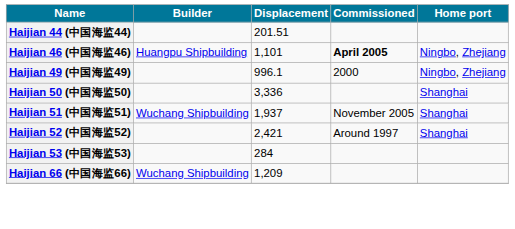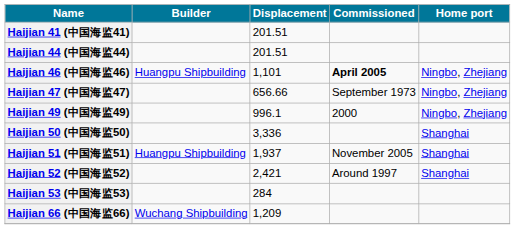+ row: Haijian 41 (中国海监41) | 201.51
+ row: Haijian 47 (中国海监47) | 656.66 | September 1973 | Ningbo, Zhejiang
Haijian 51 (中国海监51) | Builder: Wuchang Shipbuilding -> Huangpu Shipbuilding
